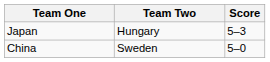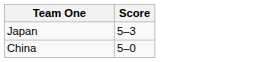- column: Team Two | Hungary | Sweden
